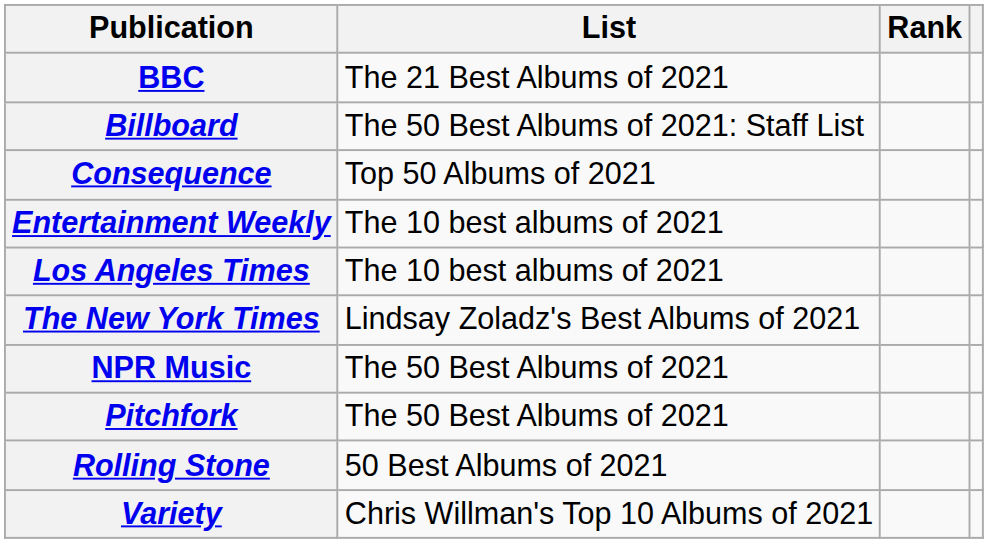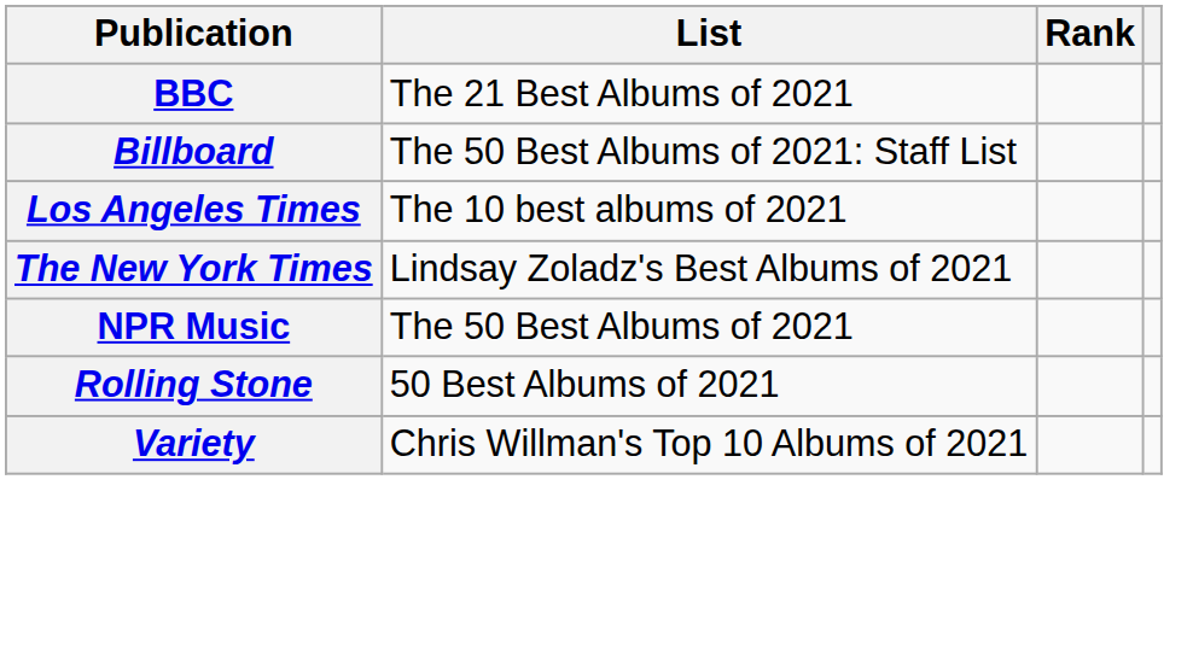- row: Consequence | Top 50 Albums of 2021
- row: Entertainment Weekly | The 10 best albums of 2021
- row: Pitchfork | The 50 Best Albums of 2021
